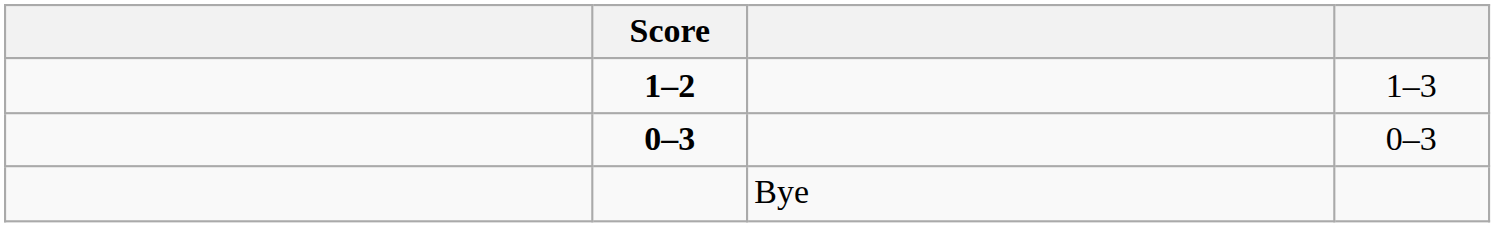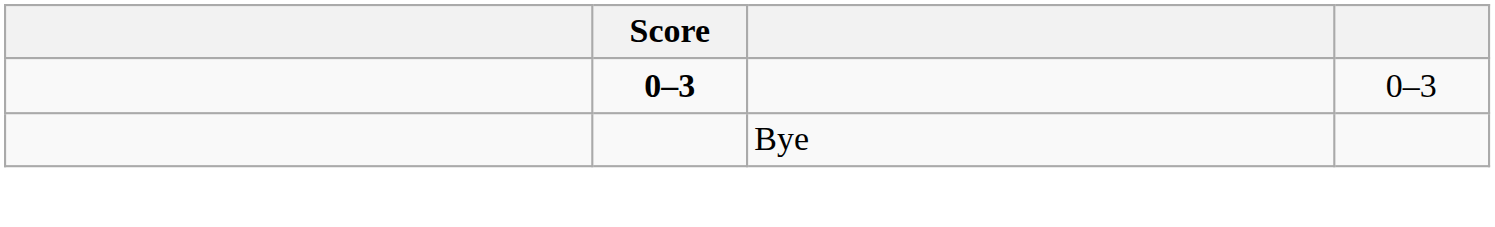- row: 1–2 | 1–3
